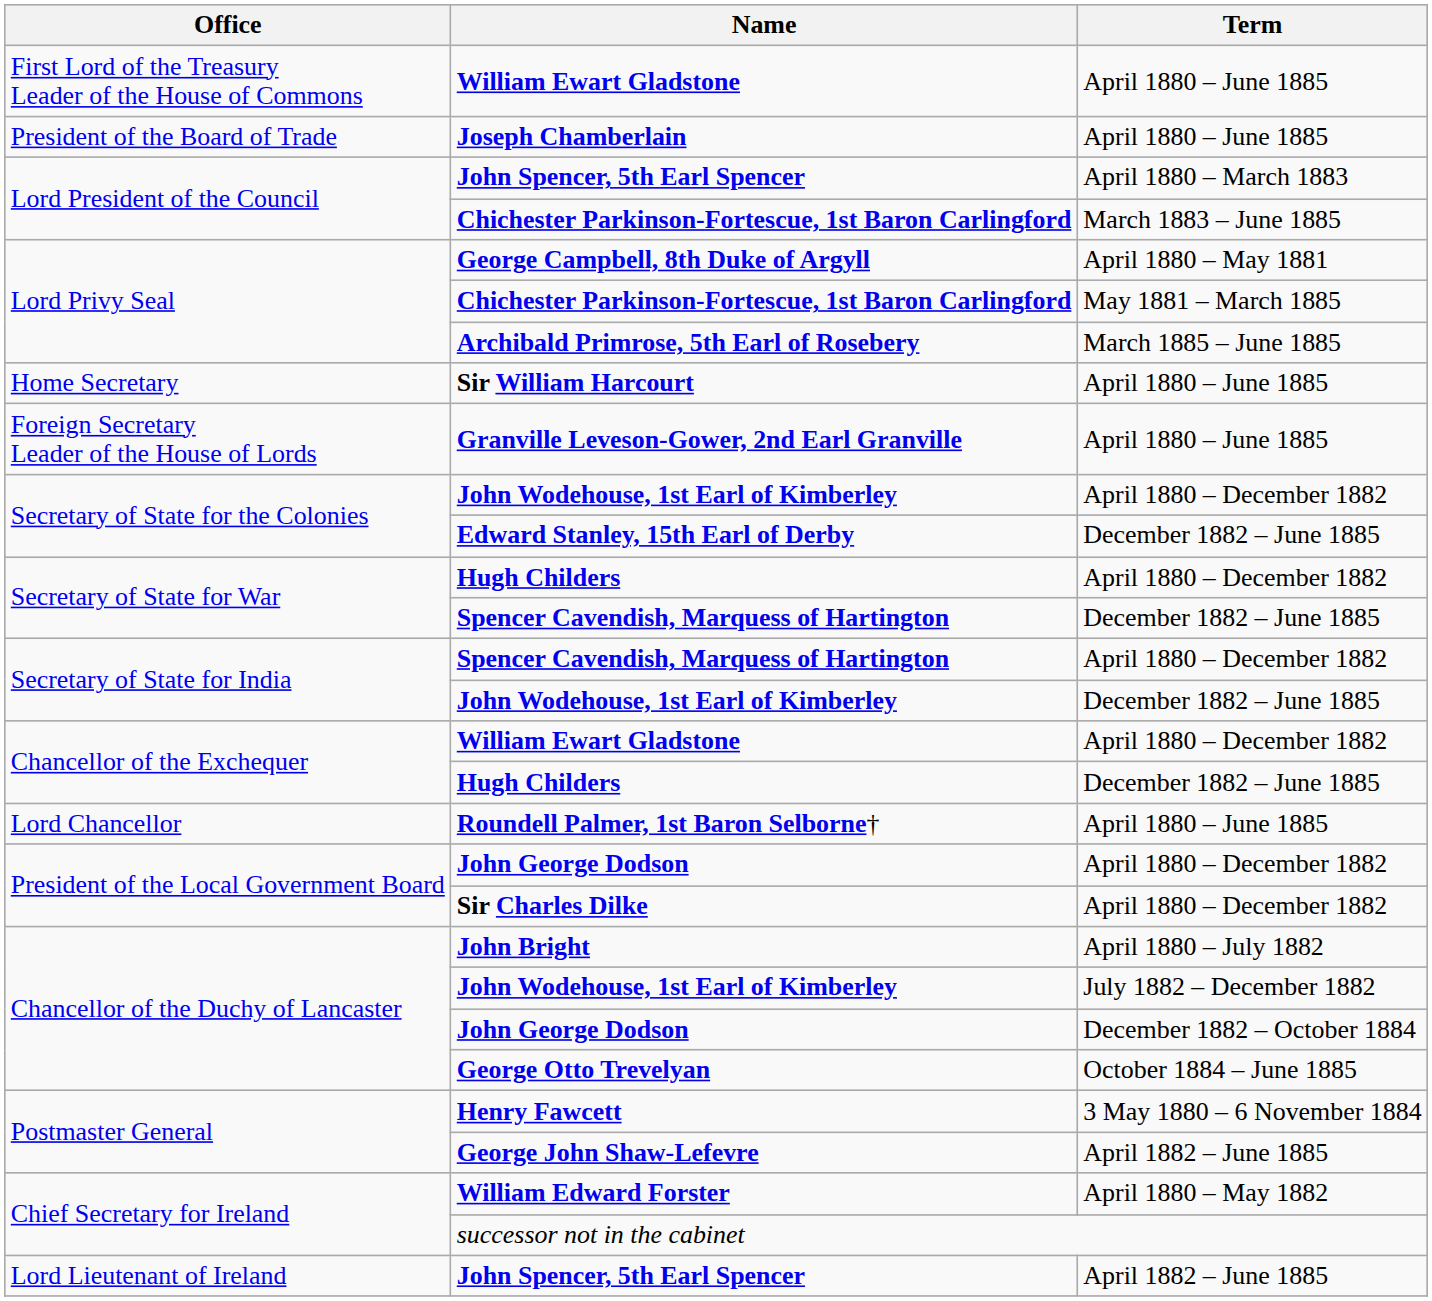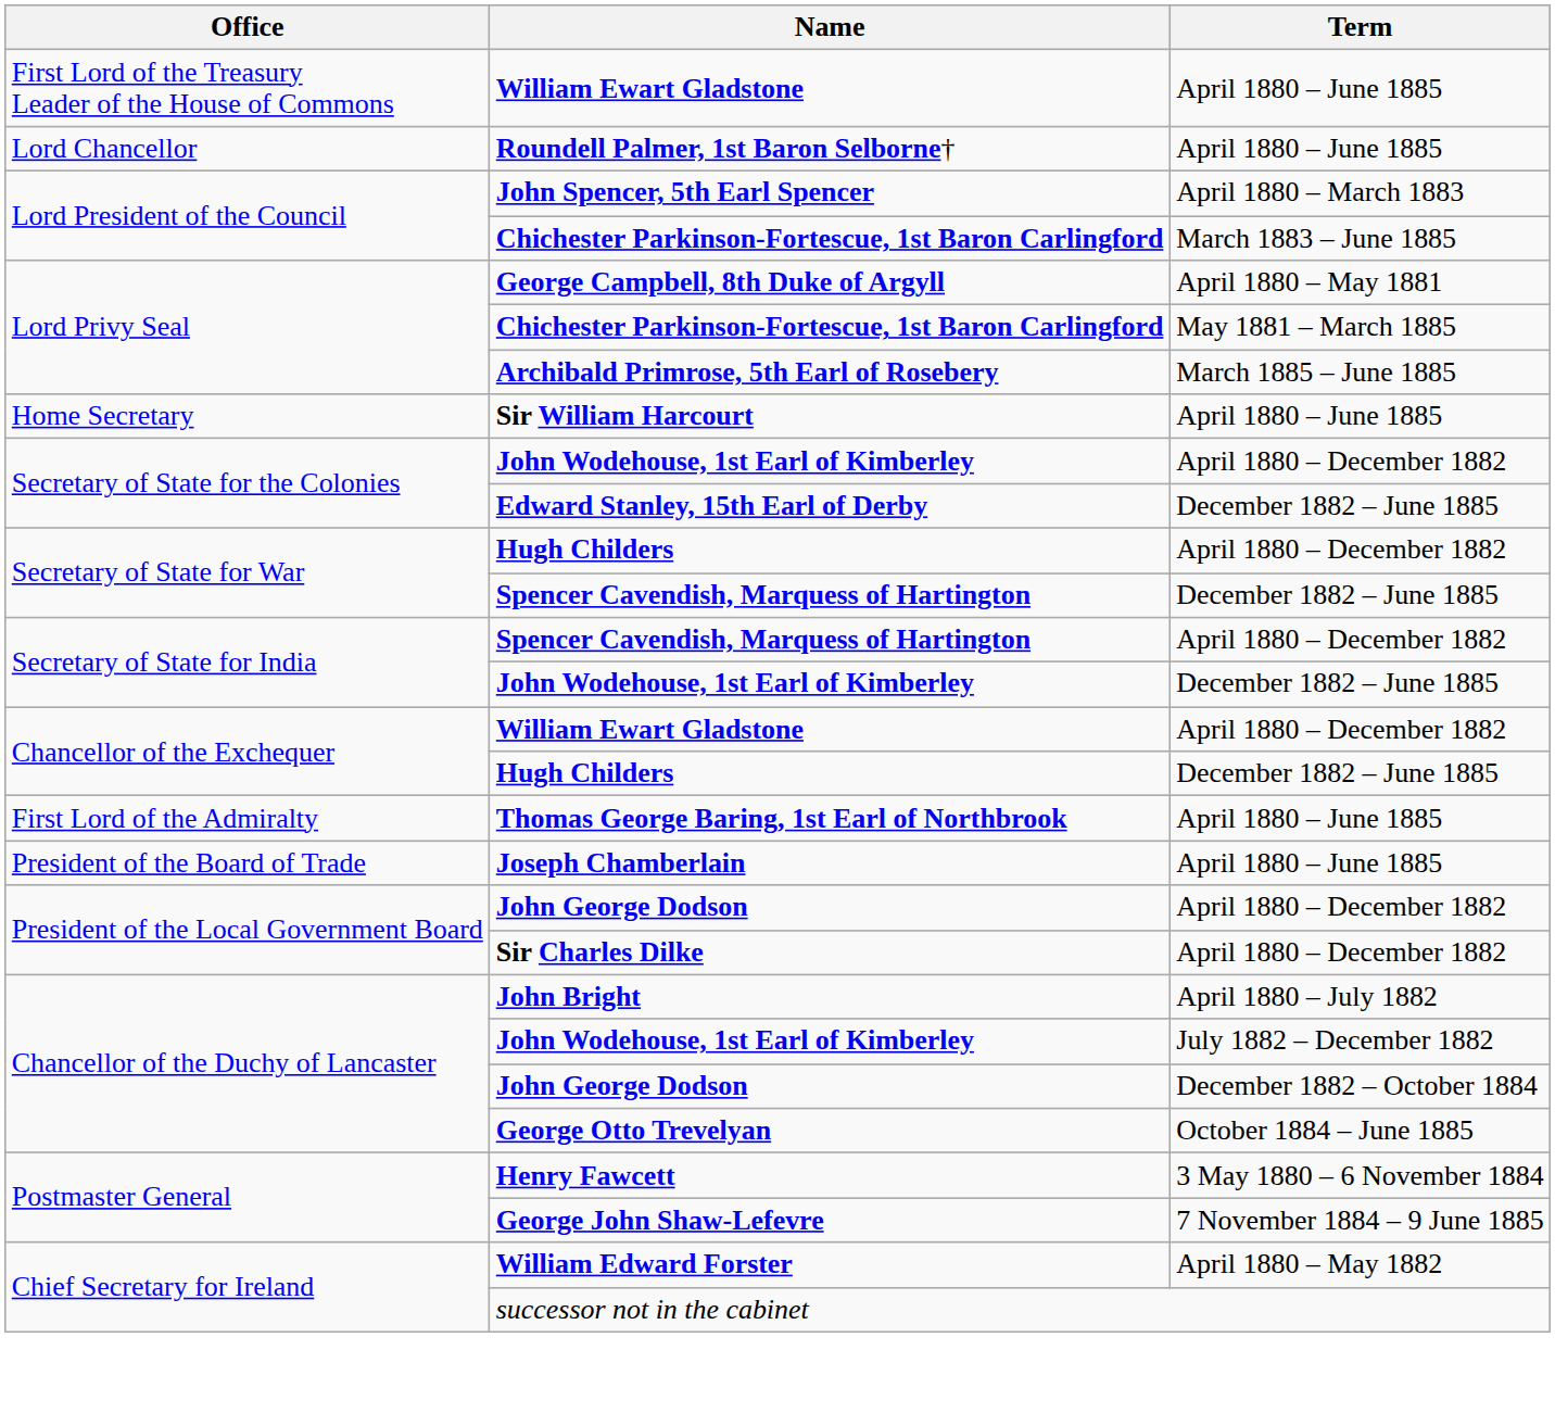rows swapped: Roundell Palmer, 1st Baron Selborne† <-> Joseph Chamberlain
- row: Foreign Secretary Leader of the House of Lords | Granville Leveson-Gower, 2nd Earl Granville | April 1880 – June 1885
+ row: First Lord of the Admiralty | Thomas George Baring, 1st Earl of Northbrook | April 1880 – June 1885
George John Shaw-Lefevre | Term: April 1882 – June 1885 -> 7 November 1884 – 9 June 1885
- row: Lord Lieutenant of Ireland | John Spencer, 5th Earl Spencer | April 1882 – June 1885
